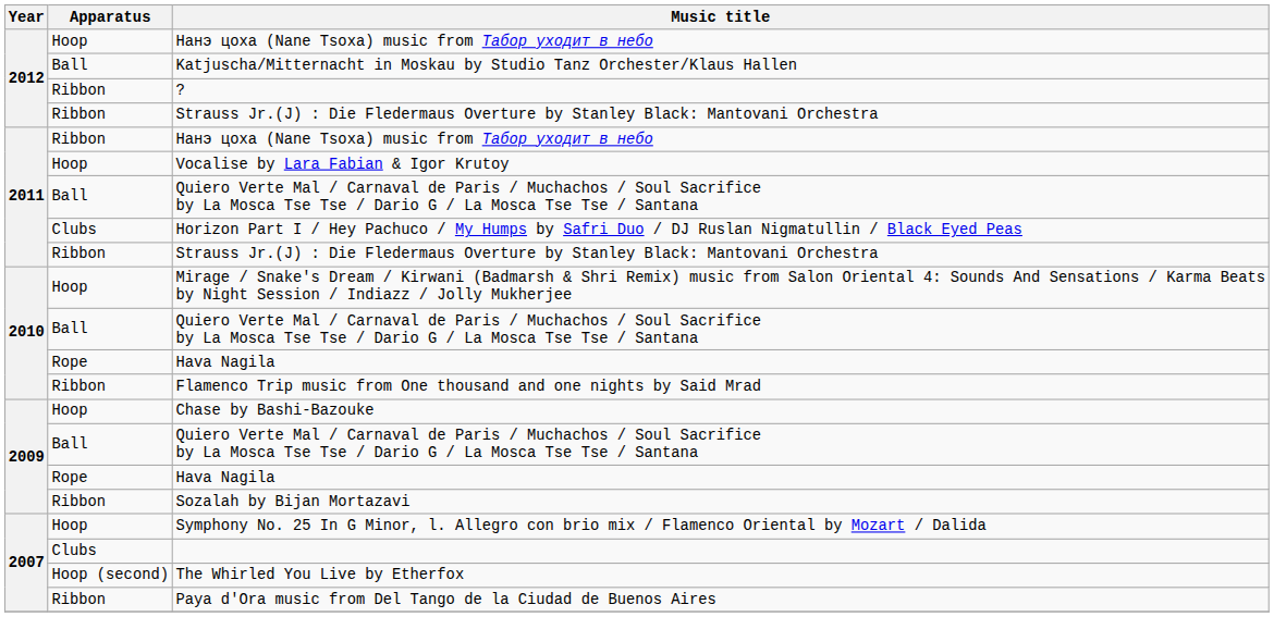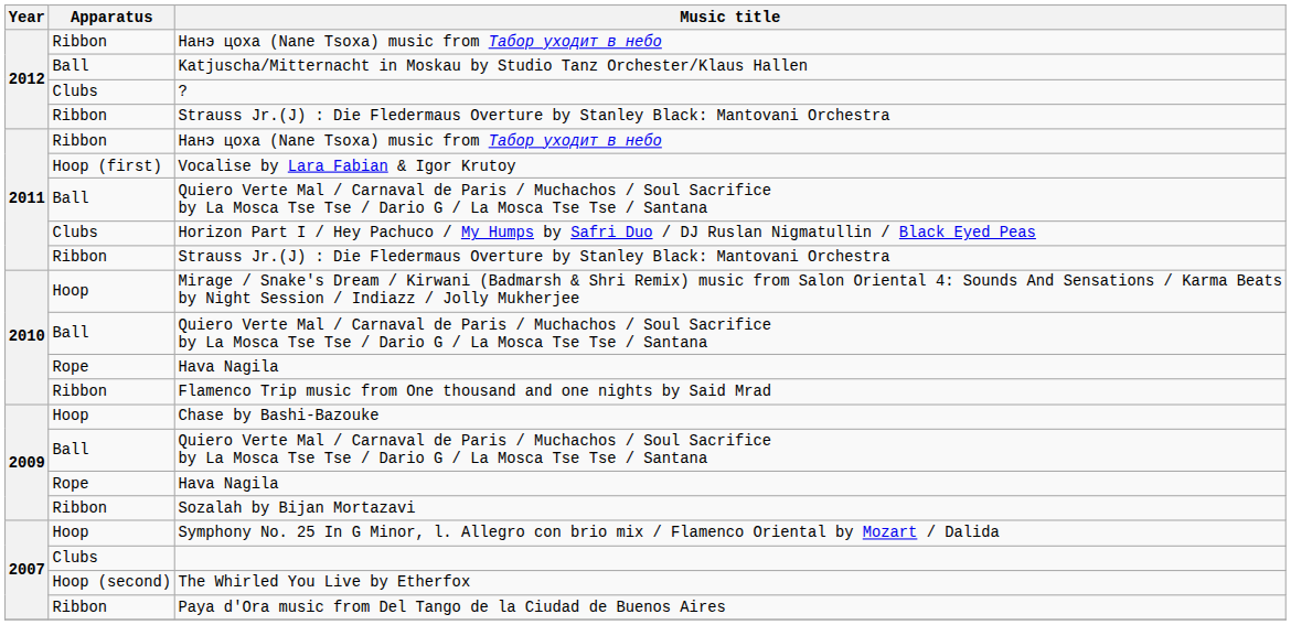2012 / Нанэ цоха (Nane Tsoxa) music from Табор уходит в небо | Apparatus: Hoop -> Ribbon
? | Apparatus: Ribbon -> Clubs
Vocalise by Lara Fabian & Igor Krutoy | Apparatus: Hoop -> Hoop (first)
